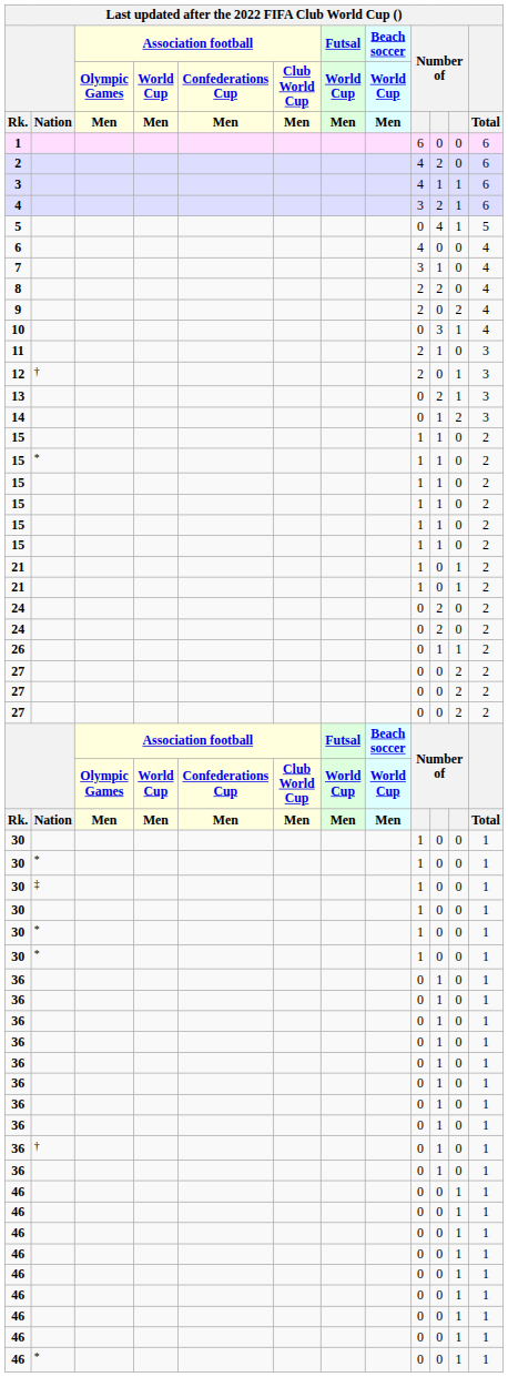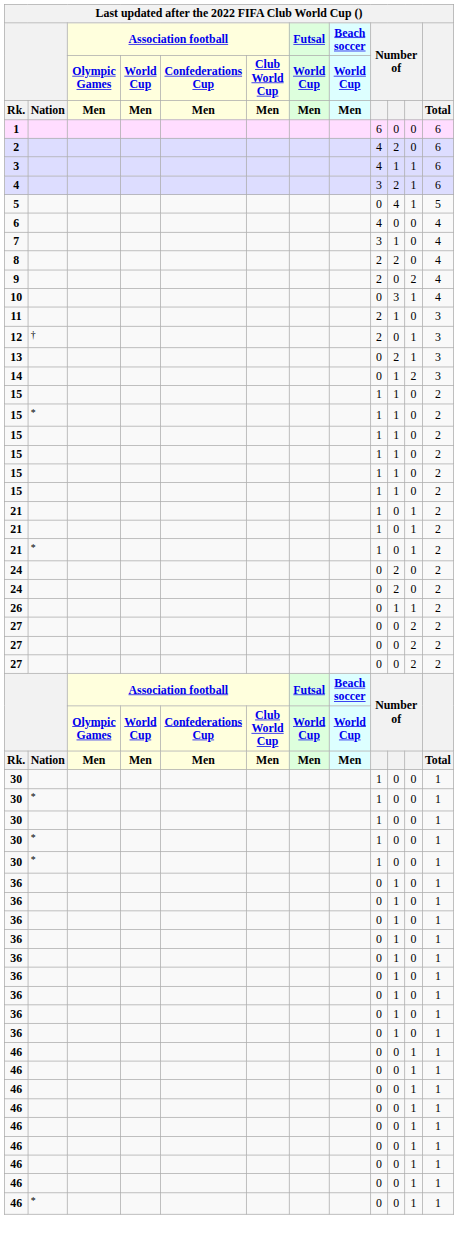+ row: 21 | * | 1 | 0 | 1 | 2
- row: 30 | ‡ | 1 | 0 | 0 | 1
- row: 36 | † | 0 | 1 | 0 | 1
